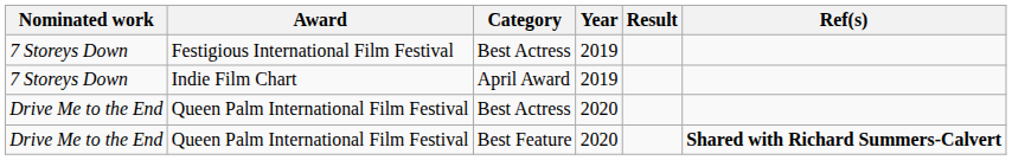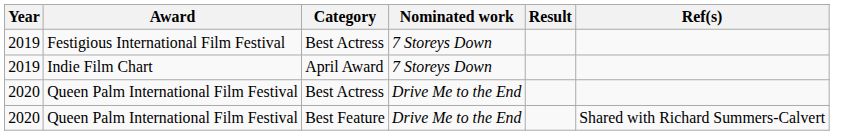columns swapped: Year <-> Nominated work
Queen Palm International Film Festival / Best Feature | Ref(s): bold -> normal
